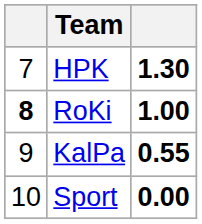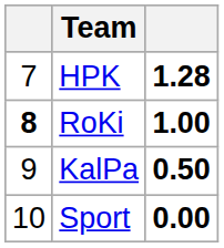HPK | column 3: 1.30 -> 1.28
KalPa | column 3: 0.55 -> 0.50
